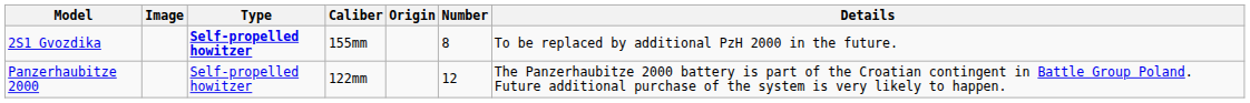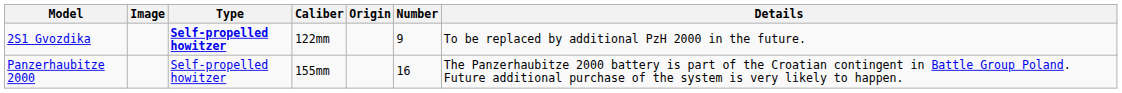2S1 Gvozdika | Caliber: 155mm -> 122mm
2S1 Gvozdika | Number: 8 -> 9
Panzerhaubitze 2000 | Caliber: 122mm -> 155mm
Panzerhaubitze 2000 | Number: 12 -> 16
